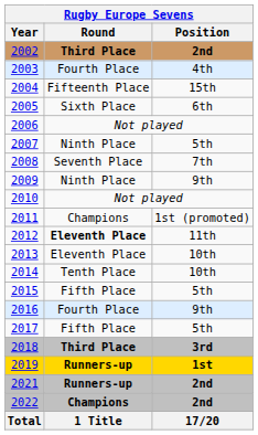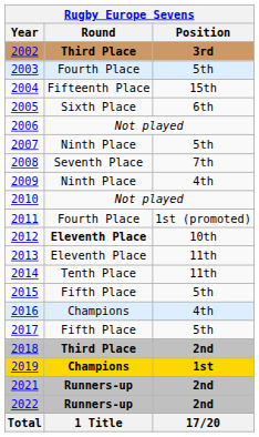2002 | Position: 2nd -> 3rd
2003 | Position: 4th -> 5th
2009 | Position: 9th -> 4th
2011 | Round: Champions -> Fourth Place
2012 | Position: 11th -> 10th
2013 | Position: 10th -> 11th
2014 | Position: 10th -> 11th
2016 | Round: Fourth Place -> Champions
2016 | Position: 9th -> 4th
2018 | Position: 3rd -> 2nd
2019 | Round: Runners-up -> Champions
2022 | Round: Champions -> Runners-up
